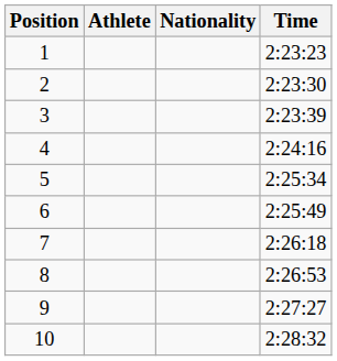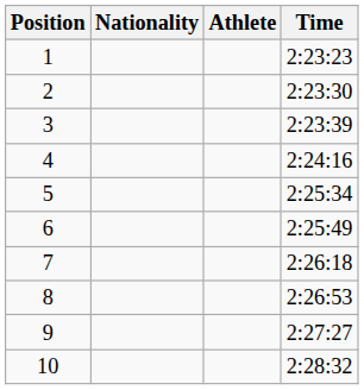columns swapped: Athlete <-> Nationality
